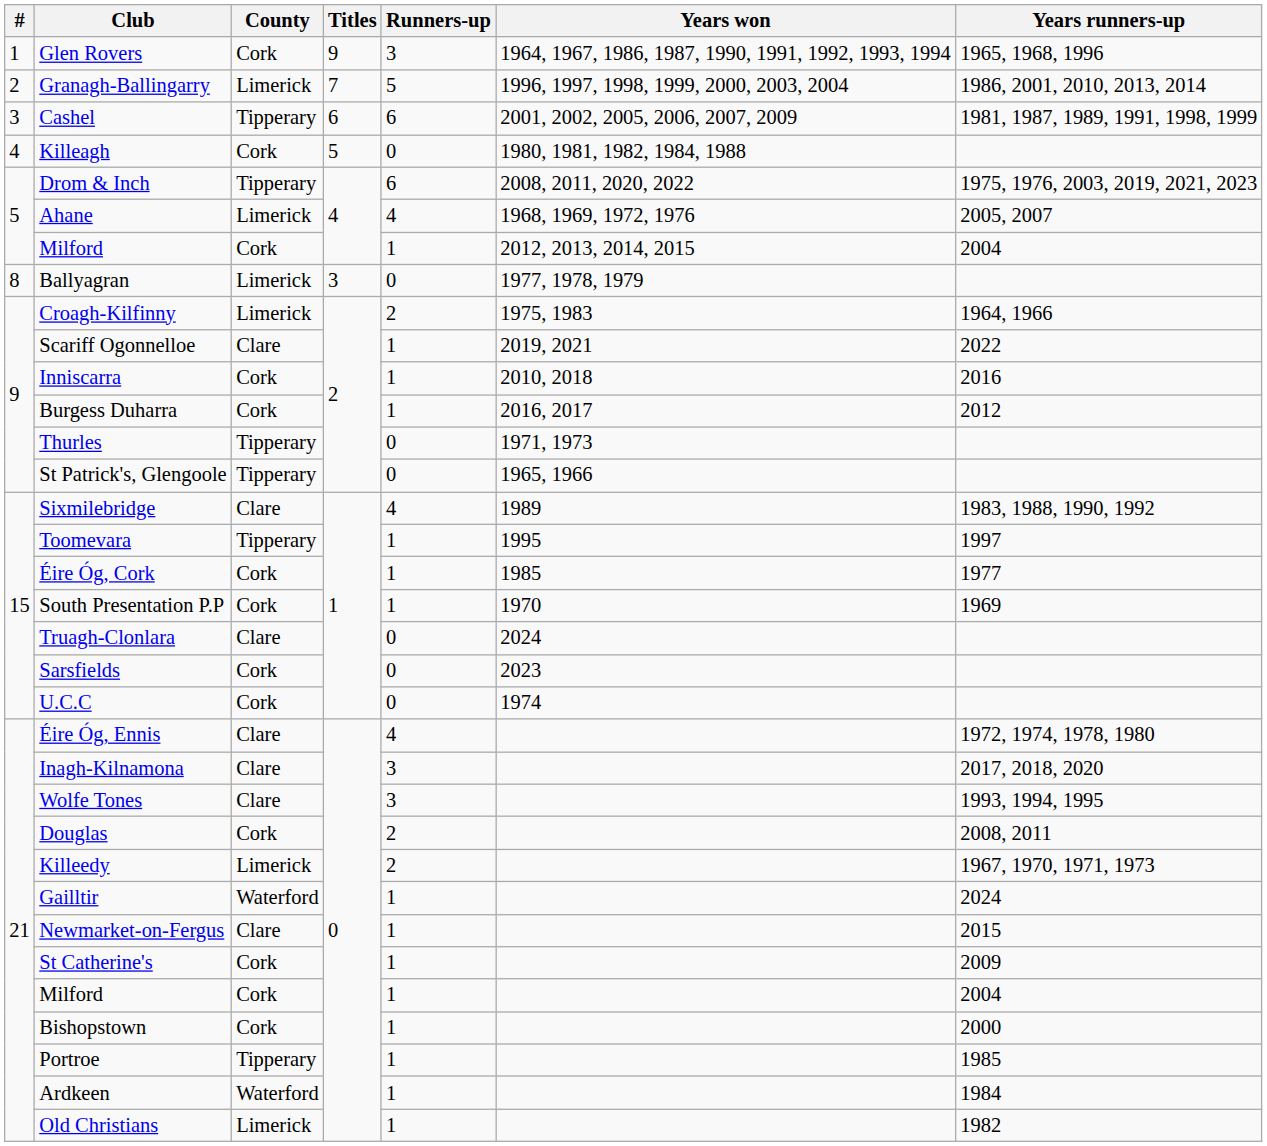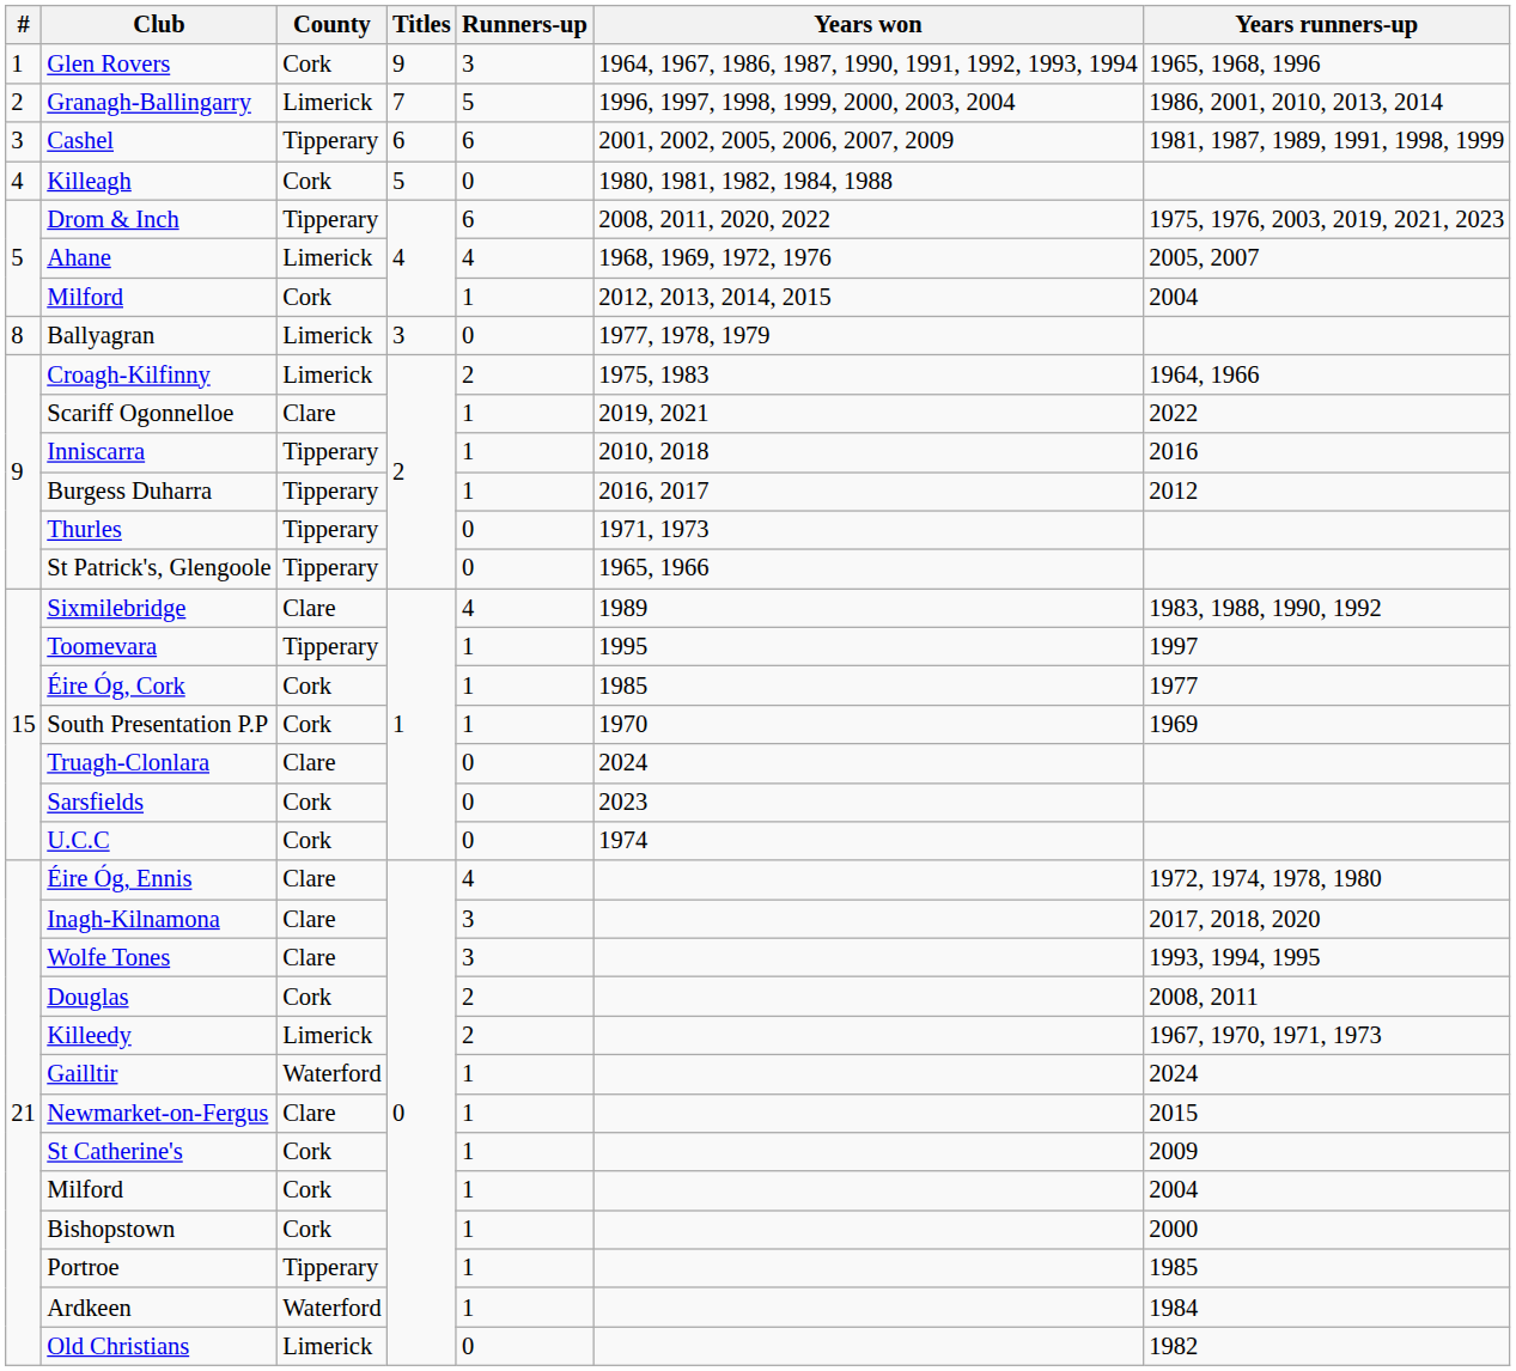Inniscarra | County: Cork -> Tipperary
Burgess Duharra | County: Cork -> Tipperary
Old Christians | Runners-up: 1 -> 0
